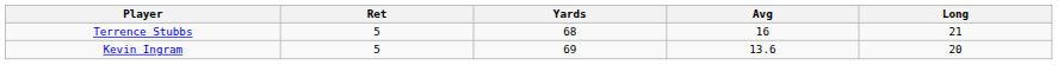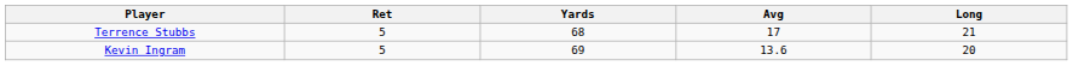Terrence Stubbs | Avg: 16 -> 17
